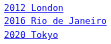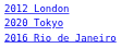rows swapped: 2016 Rio de Janeiro <-> 2020 Tokyo
